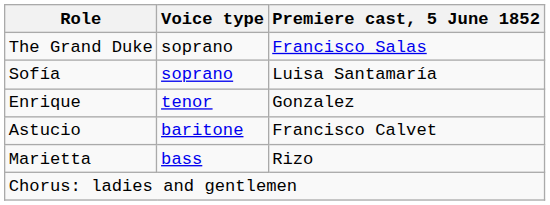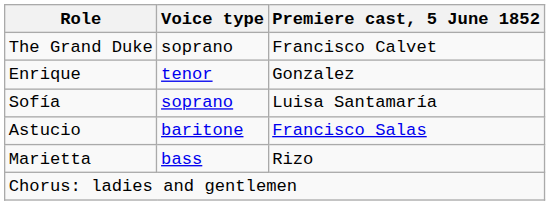The Grand Duke | Premiere cast, 5 June 1852: Francisco Salas -> Francisco Calvet
rows swapped: Enrique <-> Sofía
Astucio | Premiere cast, 5 June 1852: Francisco Calvet -> Francisco Salas
